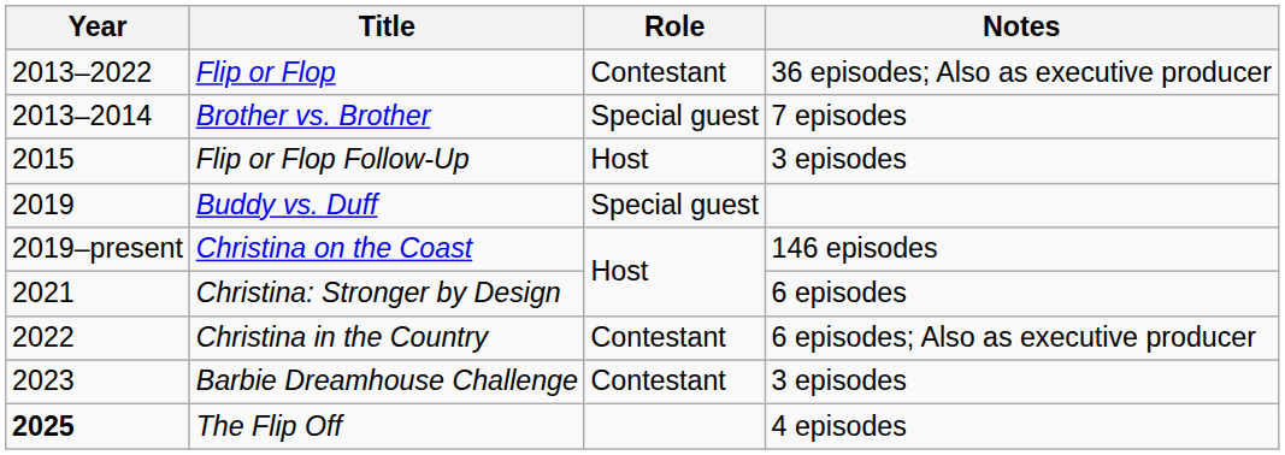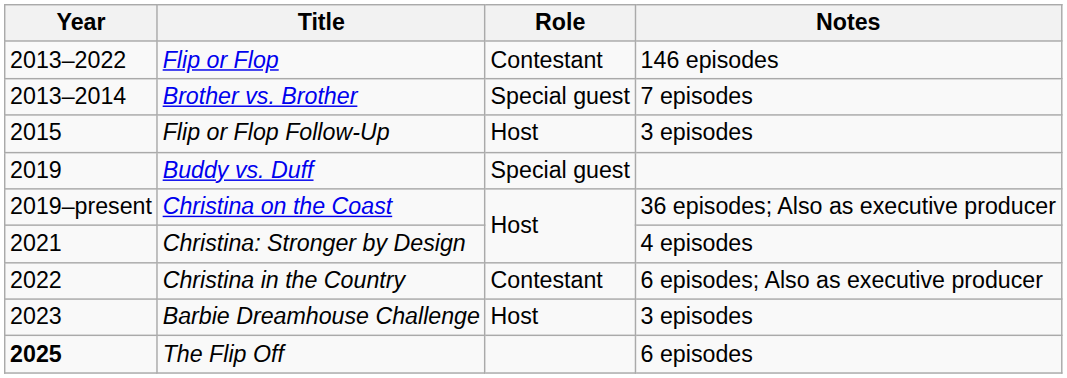Flip or Flop | Notes: 36 episodes; Also as executive producer -> 146 episodes
Christina on the Coast | Notes: 146 episodes -> 36 episodes; Also as executive producer
Christina: Stronger by Design | Notes: 6 episodes -> 4 episodes
Barbie Dreamhouse Challenge | Role: Contestant -> Host
The Flip Off | Notes: 4 episodes -> 6 episodes
